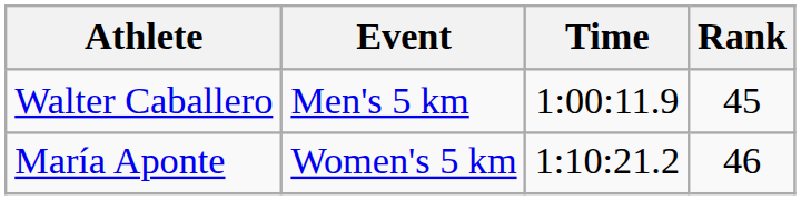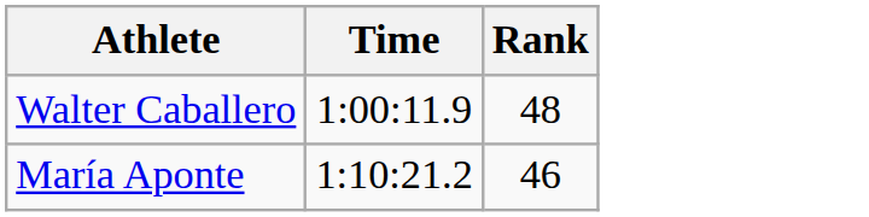- column: Event | Men's 5 km | Women's 5 km
Walter Caballero | Rank: 45 -> 48
